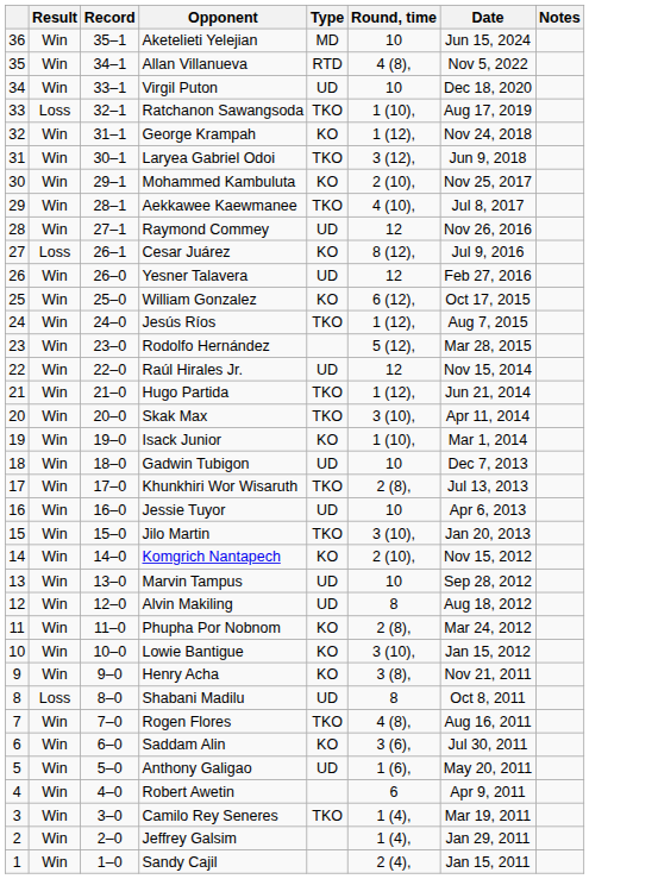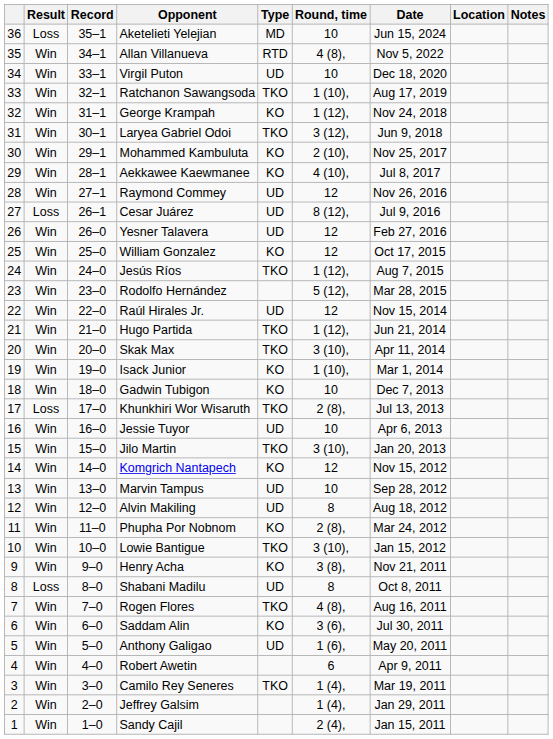+ column: Location
Aketelieti Yelejian | Result: Win -> Loss
Ratchanon Sawangsoda | Result: Loss -> Win
Aekkawee Kaewmanee | Type: TKO -> KO
Cesar Juárez | Type: KO -> UD
William Gonzalez | Round, time: 6 (12), -> 12
Gadwin Tubigon | Type: UD -> KO
Khunkhiri Wor Wisaruth | Result: Win -> Loss
Komgrich Nantapech | Round, time: 2 (10), -> 12
Lowie Bantigue | Type: KO -> TKO
